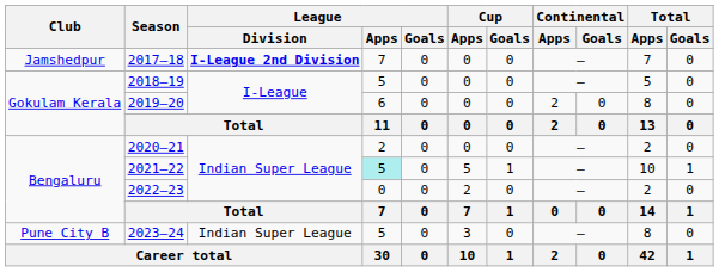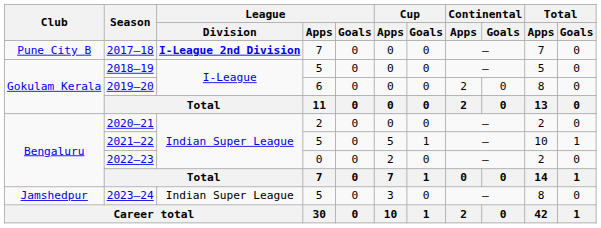2017–18 | Club: Jamshedpur -> Pune City B
2021–22 | League / Apps: paleturquoise background -> no background
2023–24 | Club: Pune City B -> Jamshedpur
